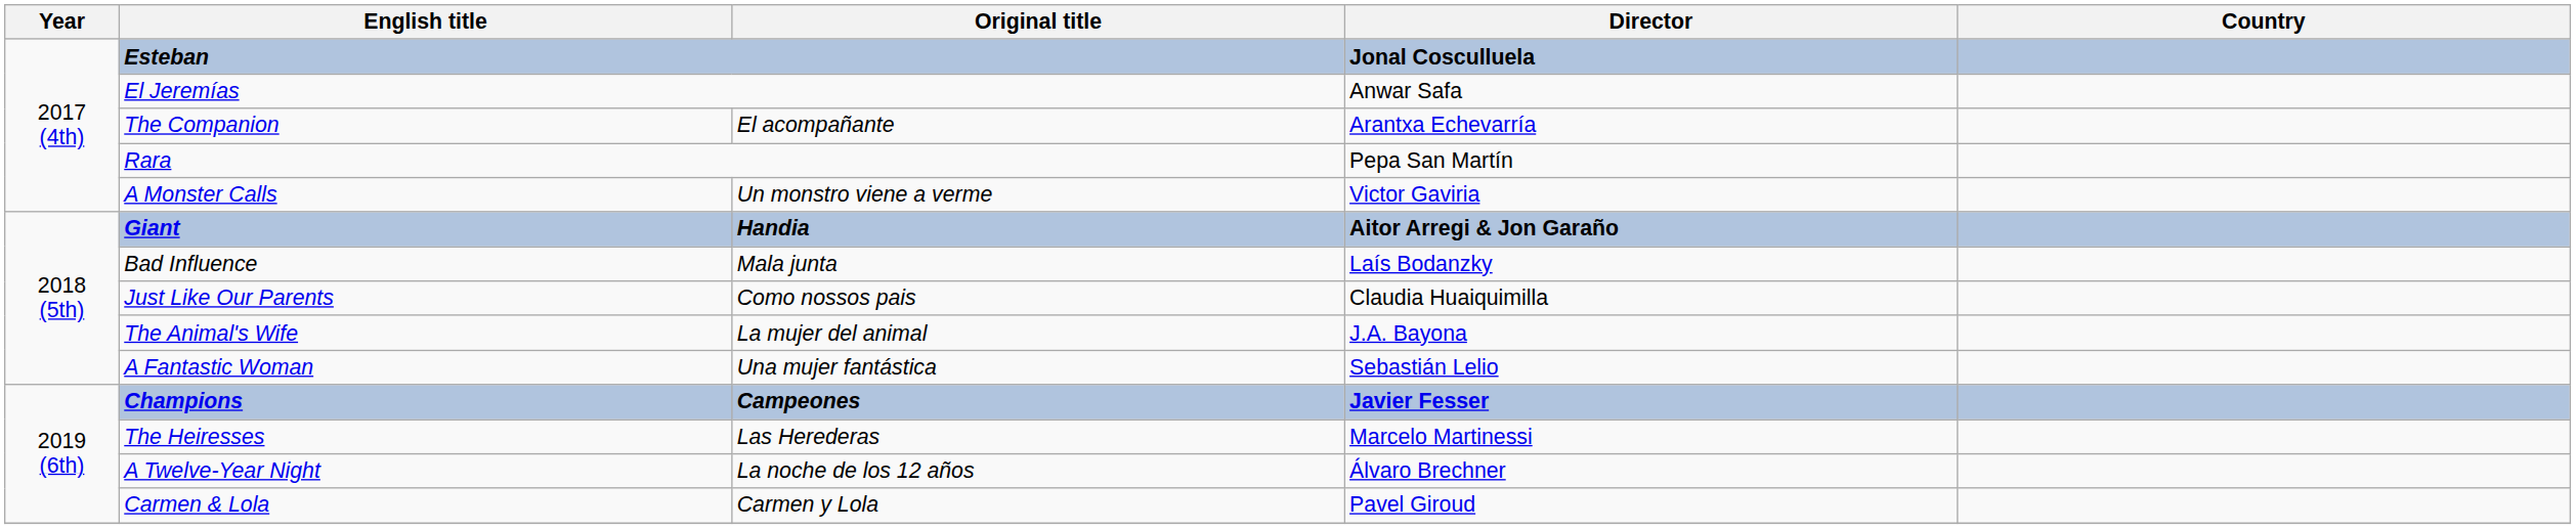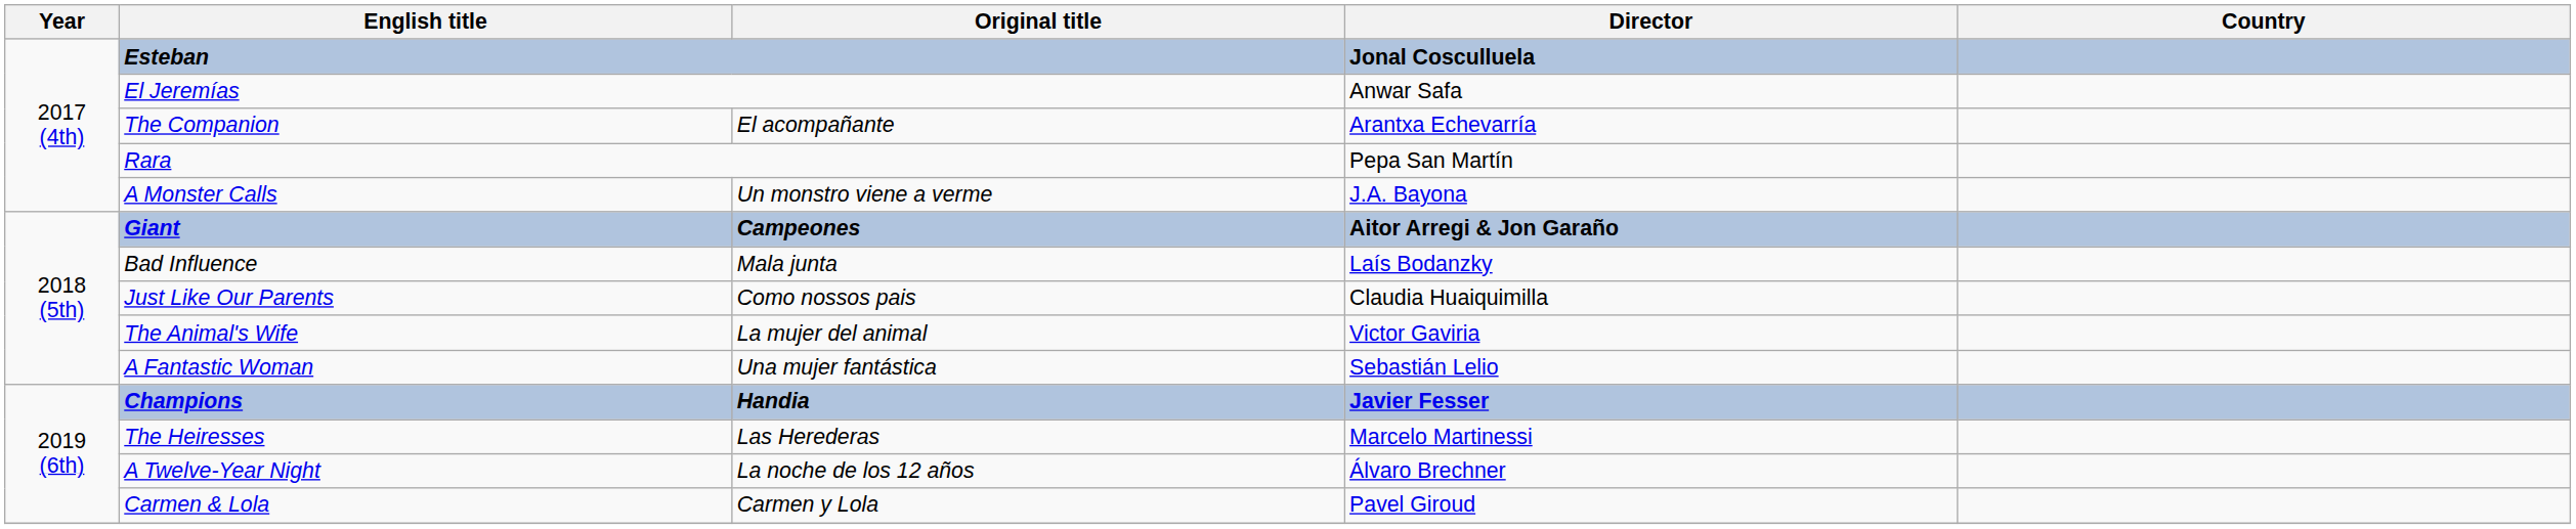A Monster Calls | Director: Victor Gaviria -> J.A. Bayona
Giant | Original title: Handia -> Campeones
The Animal's Wife | Director: J.A. Bayona -> Victor Gaviria
Champions | Original title: Campeones -> Handia
